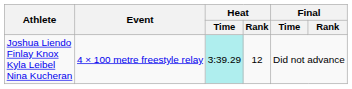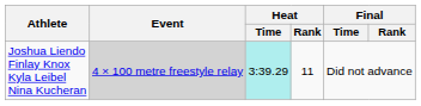Joshua Liendo Finlay Knox Kyla Leibel Nina Kucheran | Event: no background -> lightgrey background
Joshua Liendo Finlay Knox Kyla Leibel Nina Kucheran | Heat / Rank: 12 -> 11
